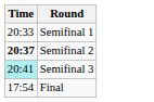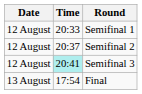+ column: Date | 12 August | 12 August | 12 August | 13 August
Semifinal 2 | Time: bold -> normal
